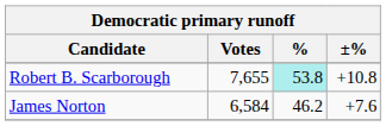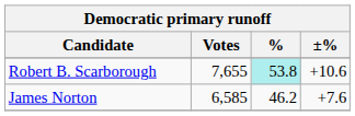Robert B. Scarborough | ±%: +10.8 -> +10.6
James Norton | Votes: 6,584 -> 6,585
